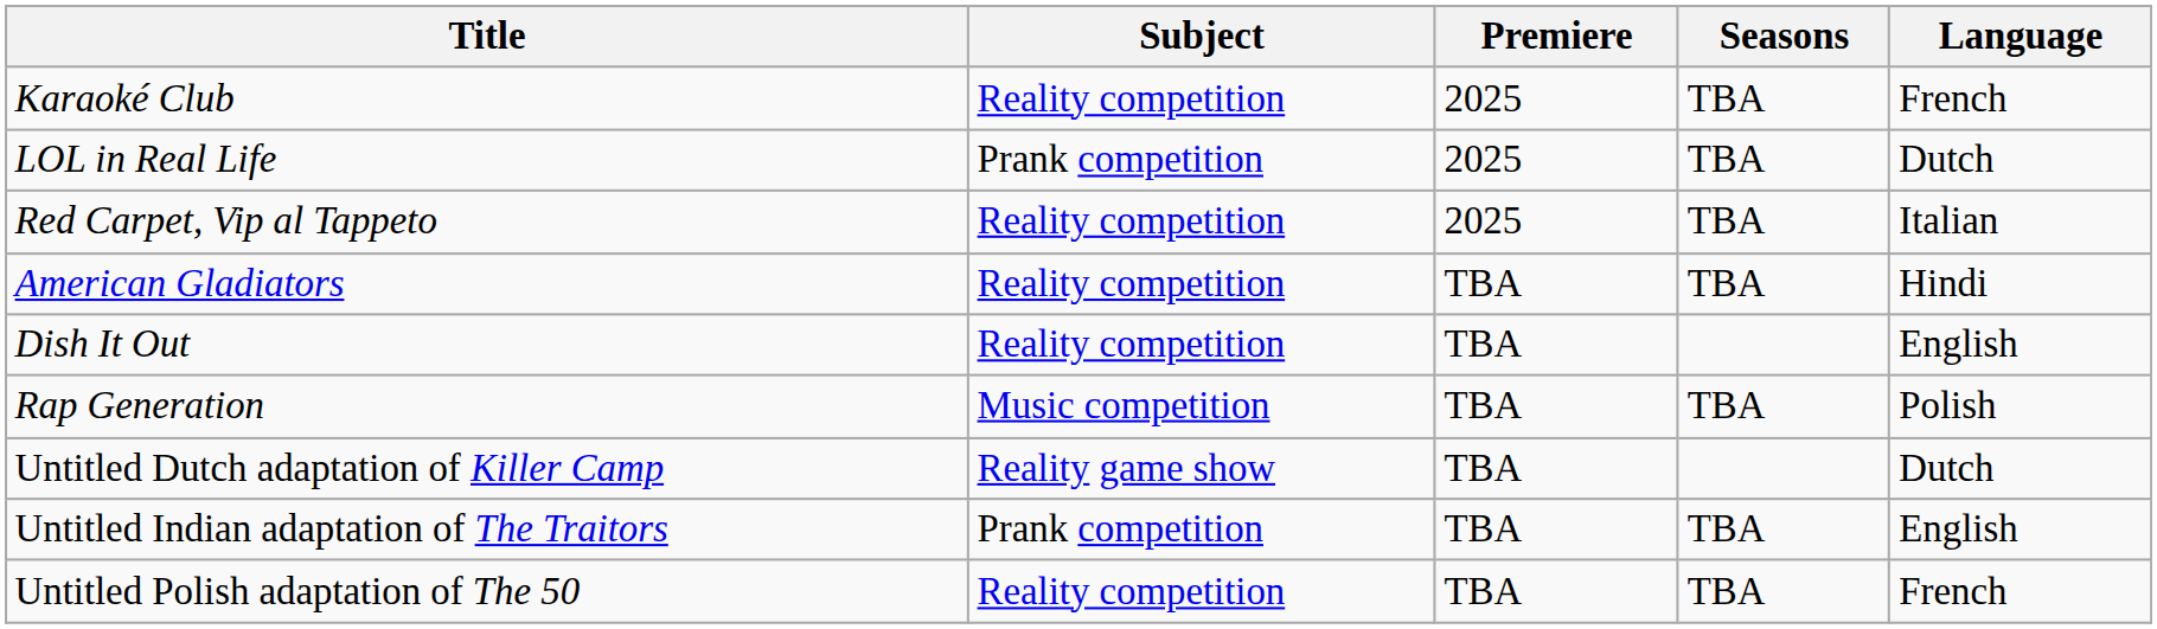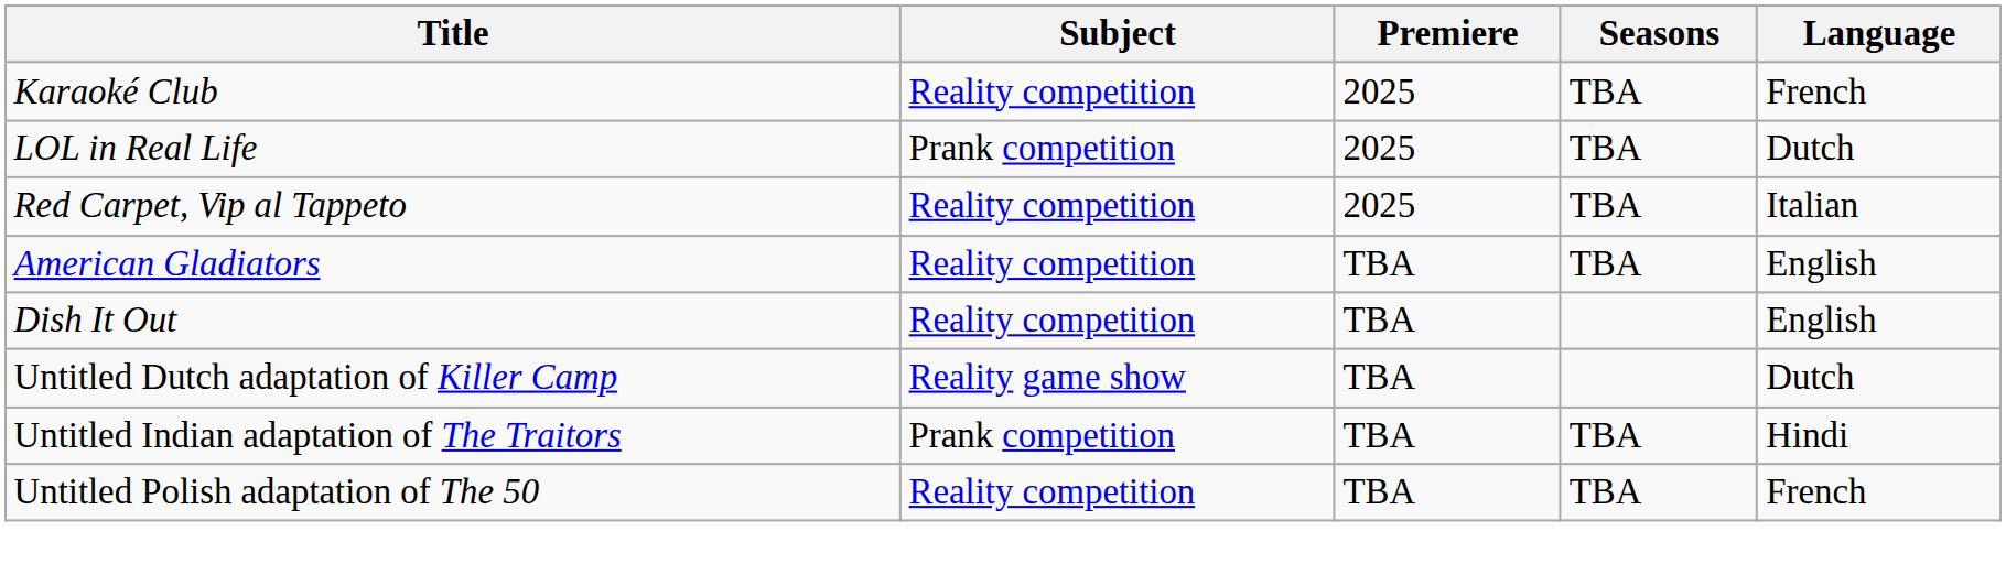American Gladiators | Language: Hindi -> English
- row: Rap Generation | Music competition | TBA | TBA | Polish
Untitled Indian adaptation of The Traitors | Language: English -> Hindi
